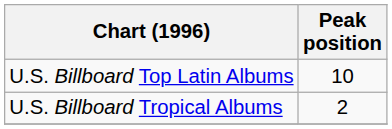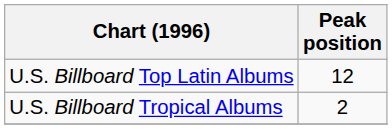U.S. Billboard Top Latin Albums | Peak position: 10 -> 12
